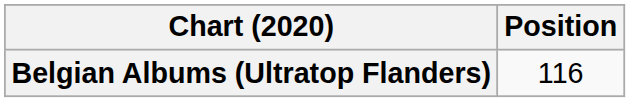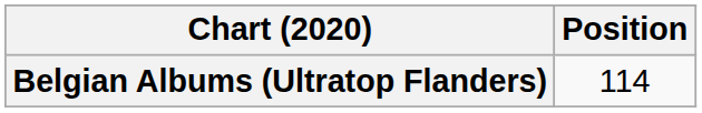Belgian Albums (Ultratop Flanders) | Position: 116 -> 114
